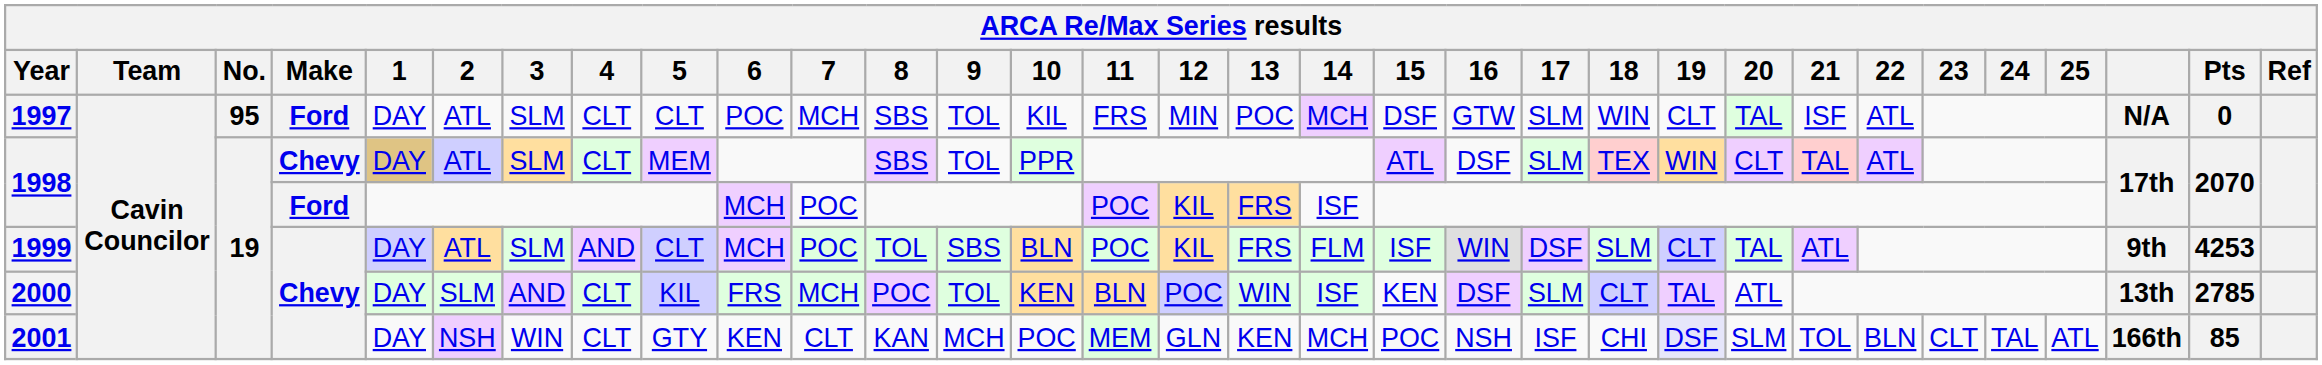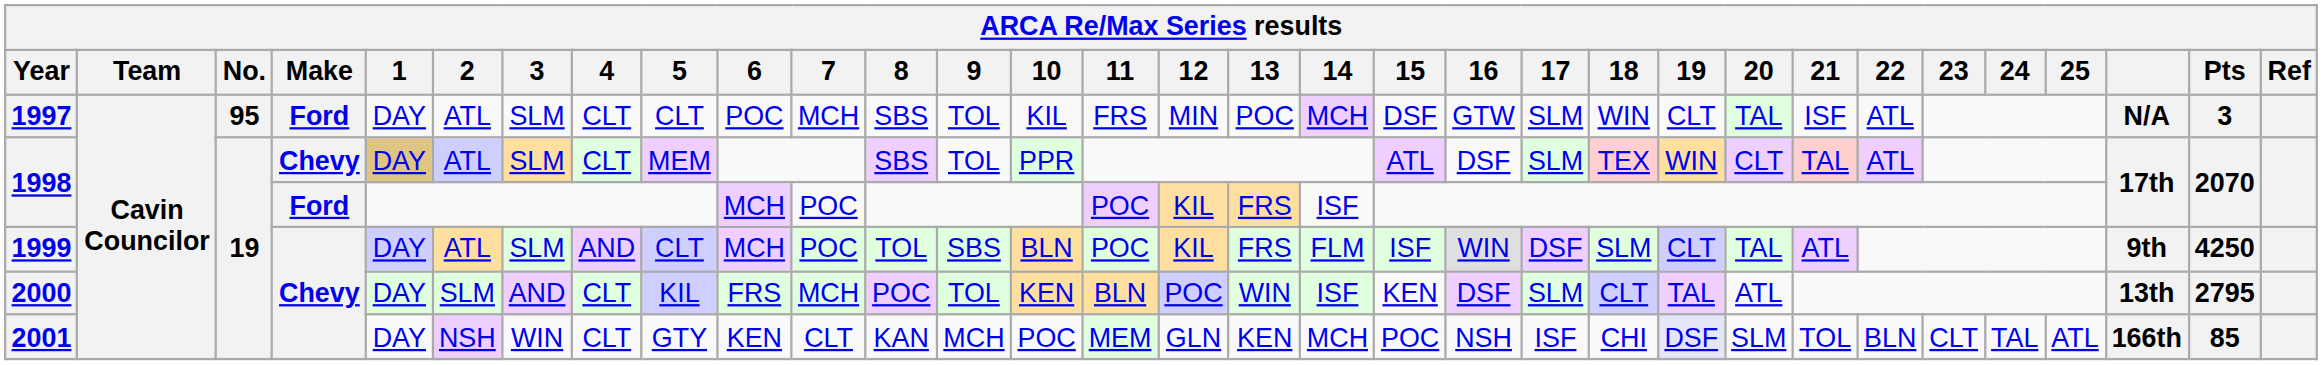1997 | Pts: 0 -> 3
1999 | Pts: 4253 -> 4250
2000 | Pts: 2785 -> 2795
